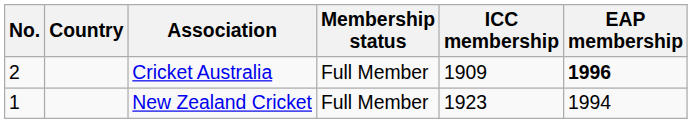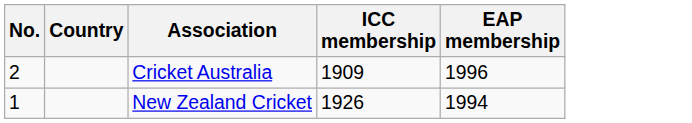- column: Membership status | Full Member | Full Member
Cricket Australia | EAP membership: bold -> normal
New Zealand Cricket | ICC membership: 1923 -> 1926
